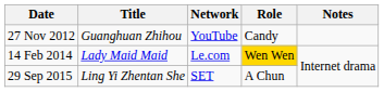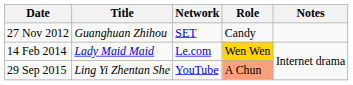27 Nov 2012 | Network: YouTube -> SET
29 Sep 2015 | Network: SET -> YouTube
29 Sep 2015 | Role: no background -> lightsalmon background
